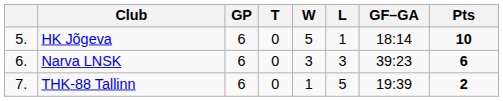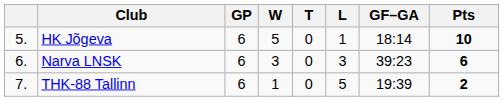columns swapped: W <-> T
